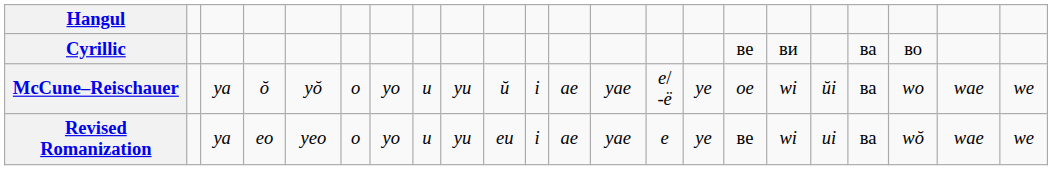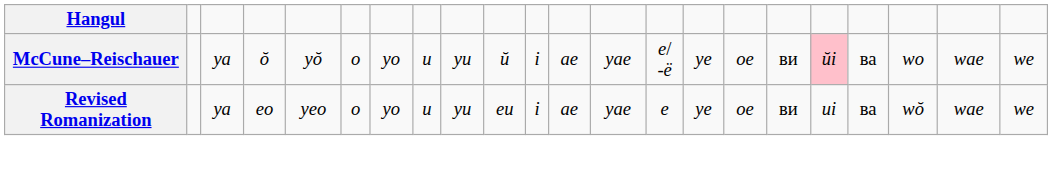- row: Cyrillic | ве | ви | ва | во
McCune–Reischauer | column 17: wi -> ви
McCune–Reischauer | column 18: no background -> pink background
Revised Romanization | column 16: ве -> oe
Revised Romanization | column 17: wi -> ви
